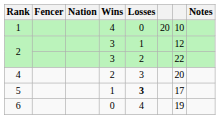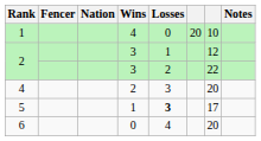6 | column 7: 19 -> 20
